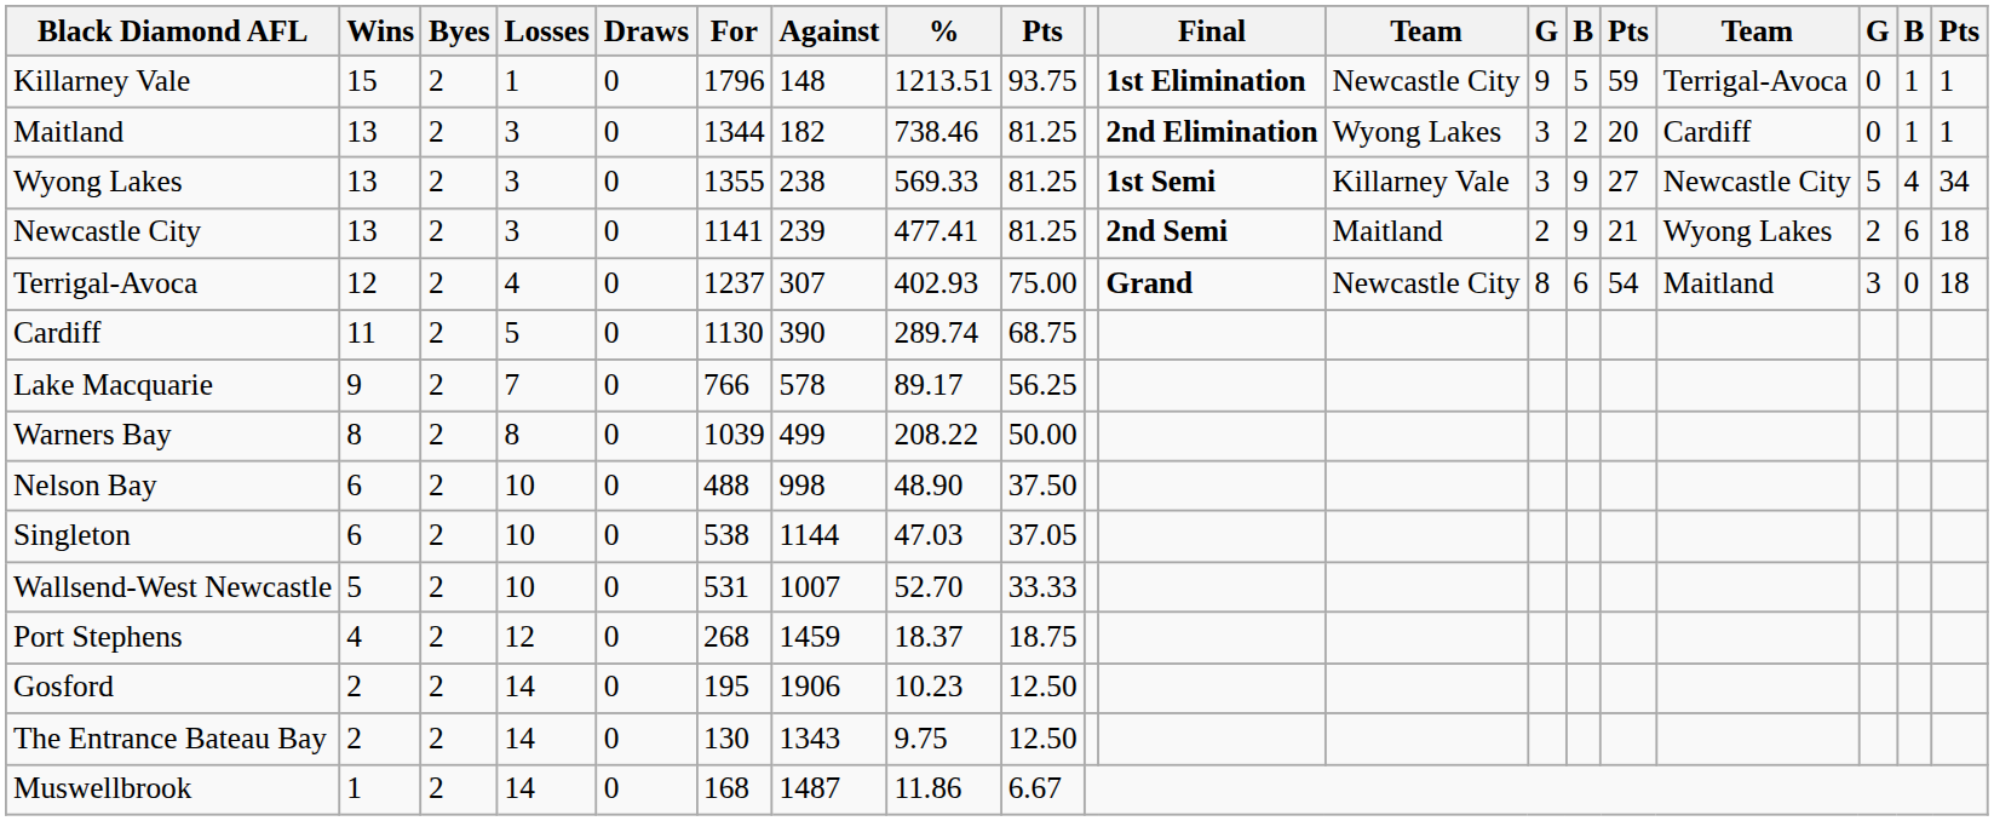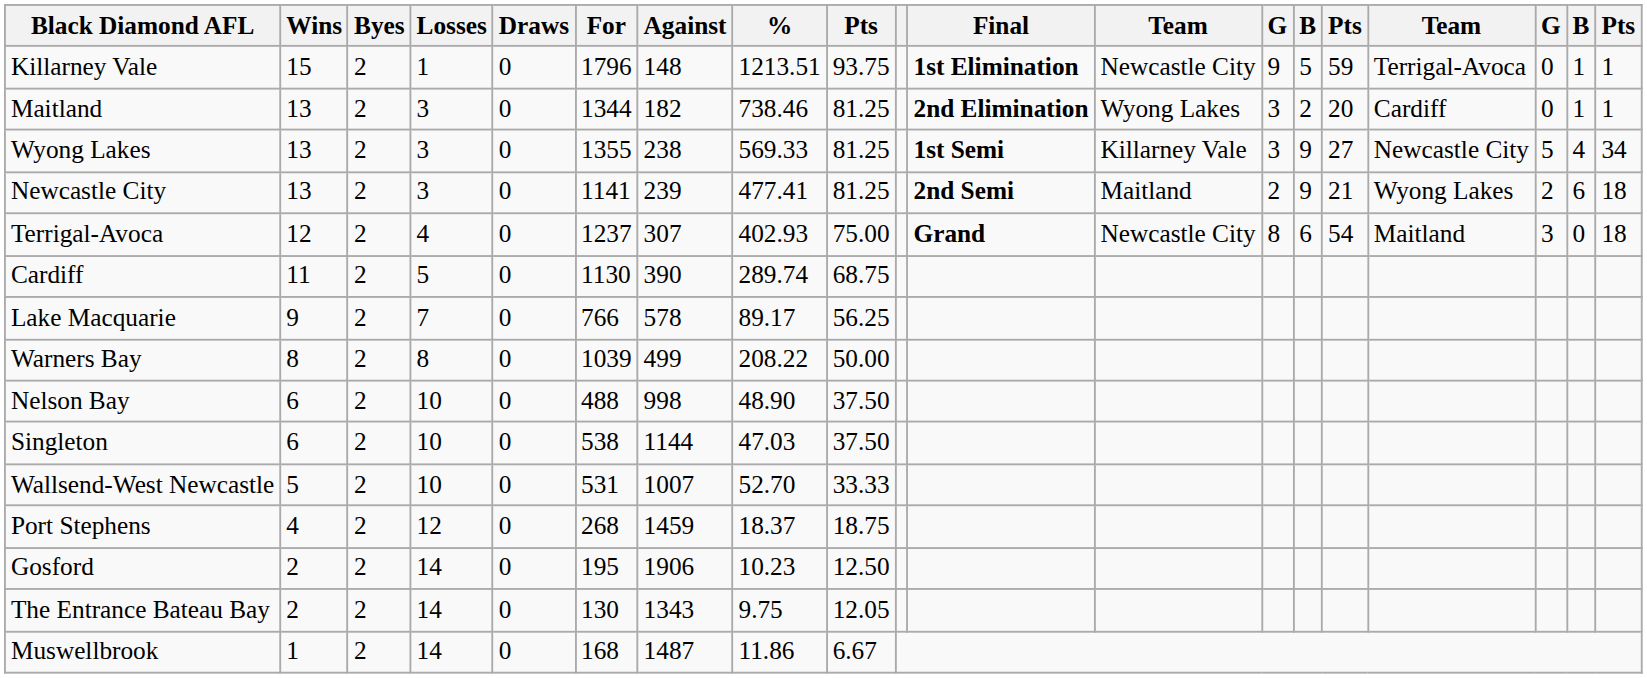Singleton | column 9: 37.05 -> 37.50
The Entrance Bateau Bay | column 9: 12.50 -> 12.05
